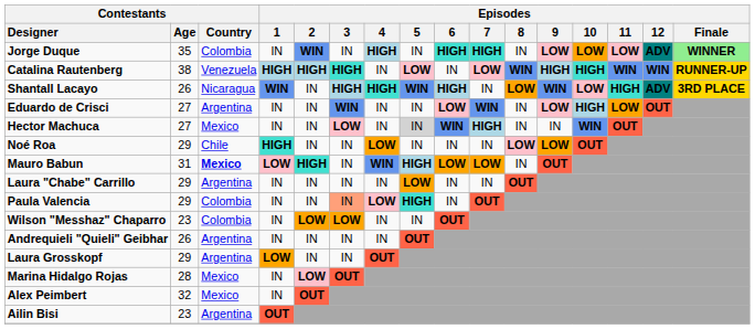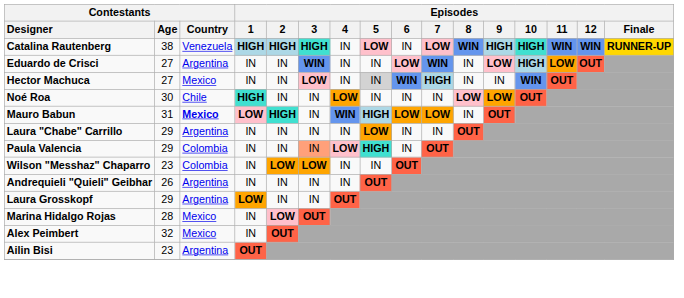- row: Jorge Duque | 35 | Colombia | IN | WIN | IN | HIGH | IN | HIGH | HIGH | IN | LOW | LOW | LOW | ADV | WINNER
- row: Shantall Lacayo | 26 | Nicaragua | WIN | IN | HIGH | HIGH | WIN | HIGH | IN | LOW | WIN | LOW | HIGH | ADV | 3RD PLACE
Noé Roa | Contestants / Age: 29 -> 30
